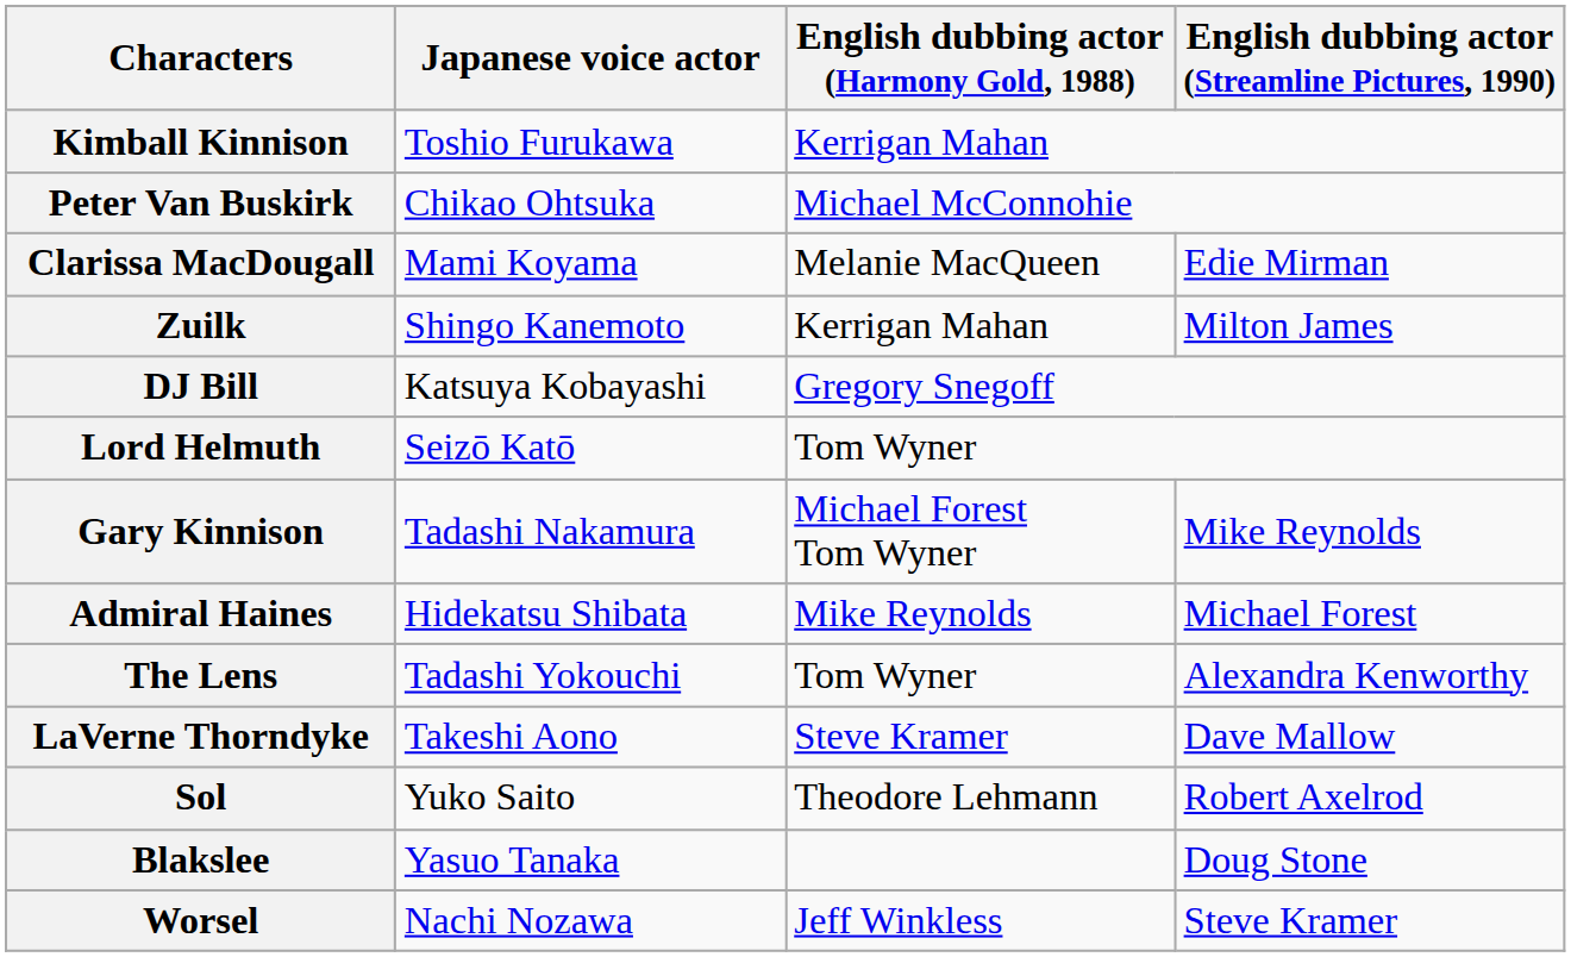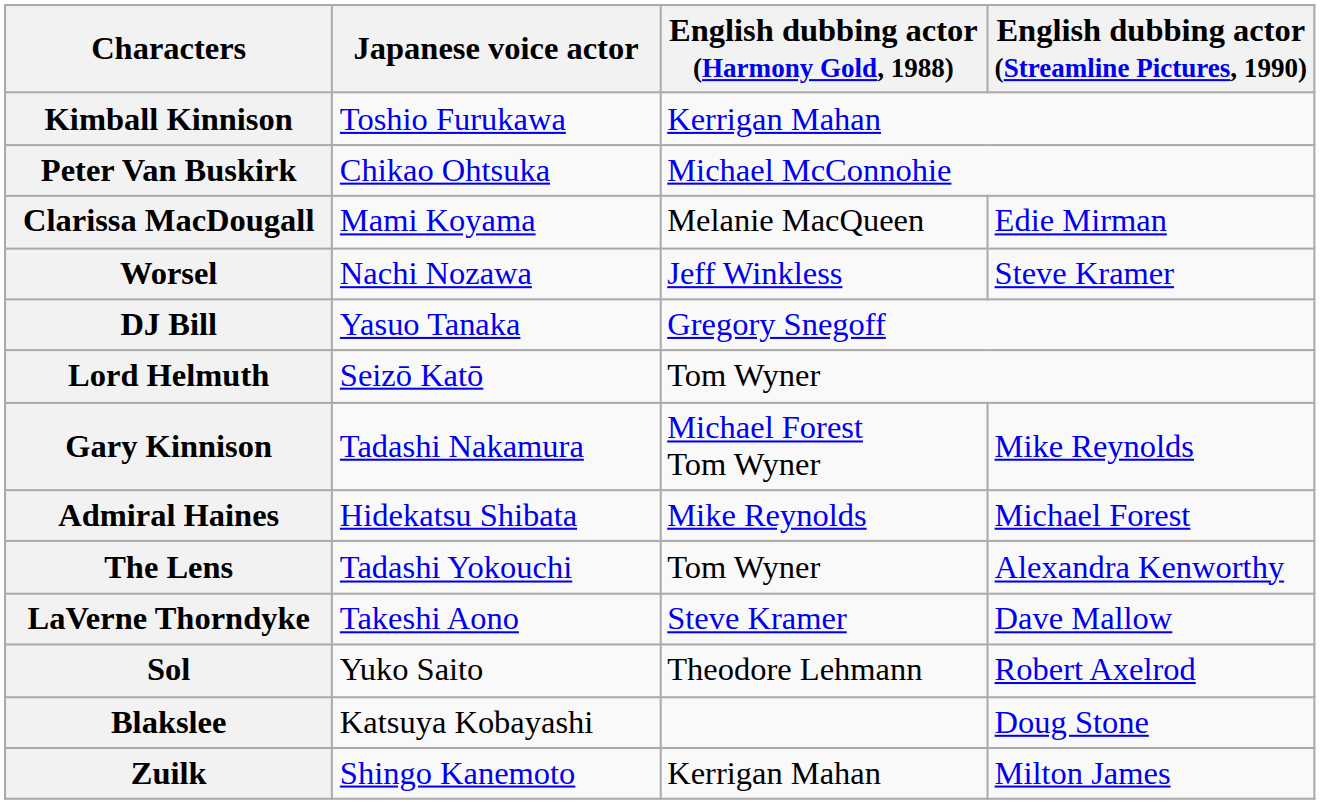rows swapped: Worsel <-> Zuilk
DJ Bill | Japanese voice actor: Katsuya Kobayashi -> Yasuo Tanaka
Blakslee | Japanese voice actor: Yasuo Tanaka -> Katsuya Kobayashi
